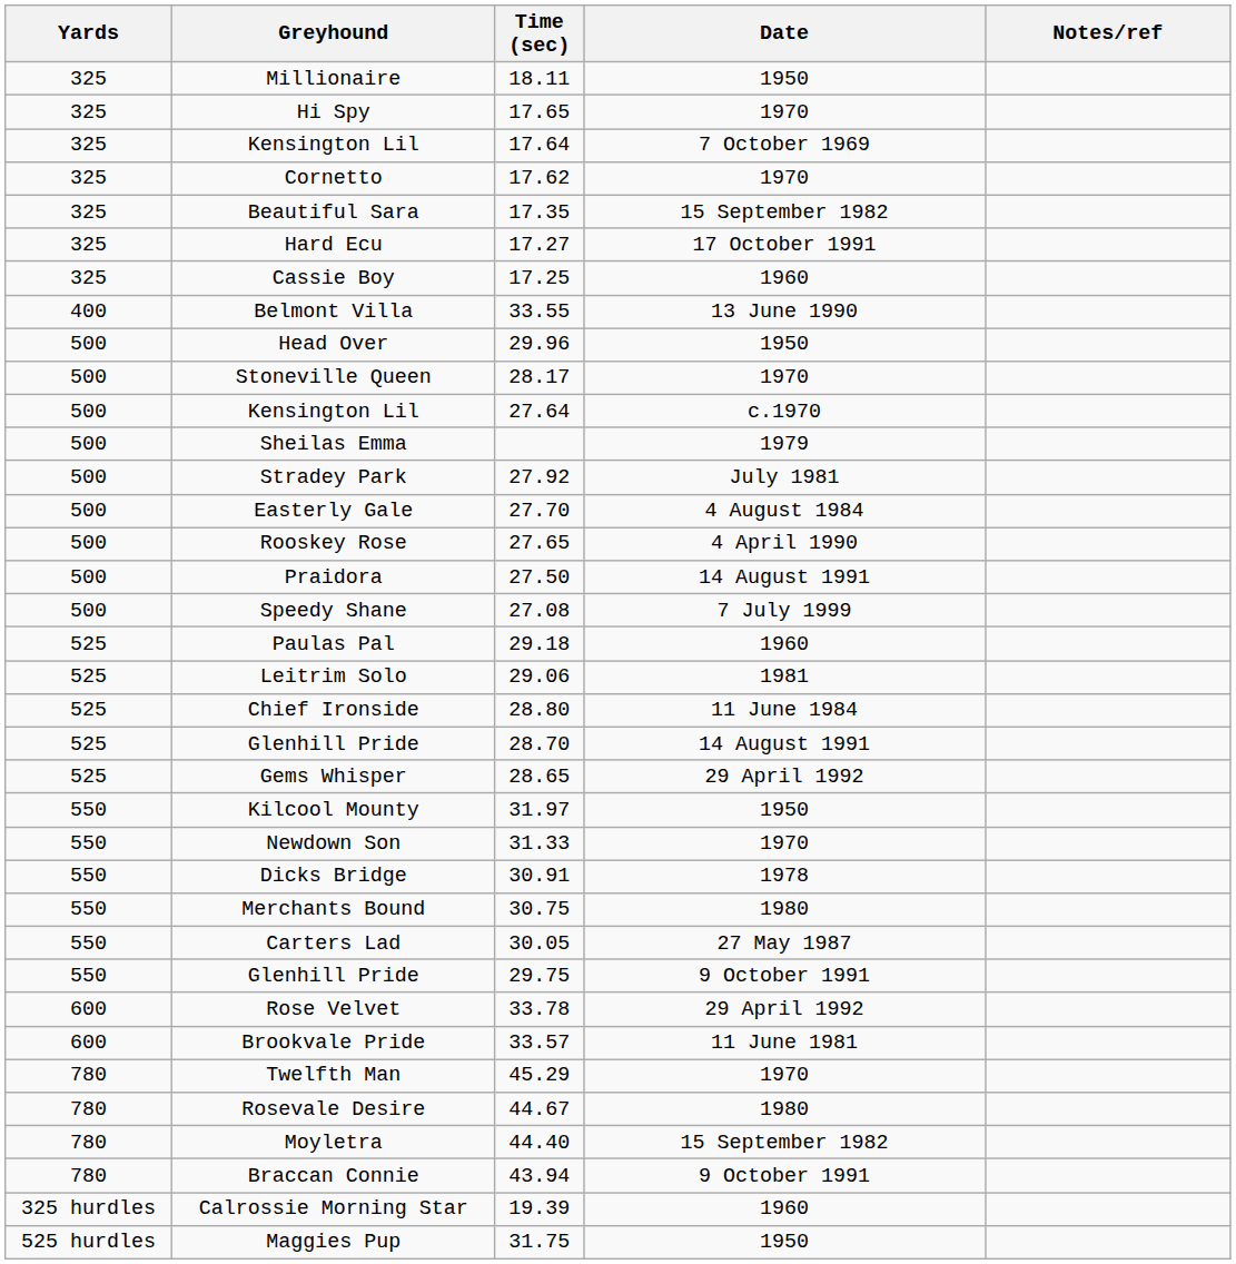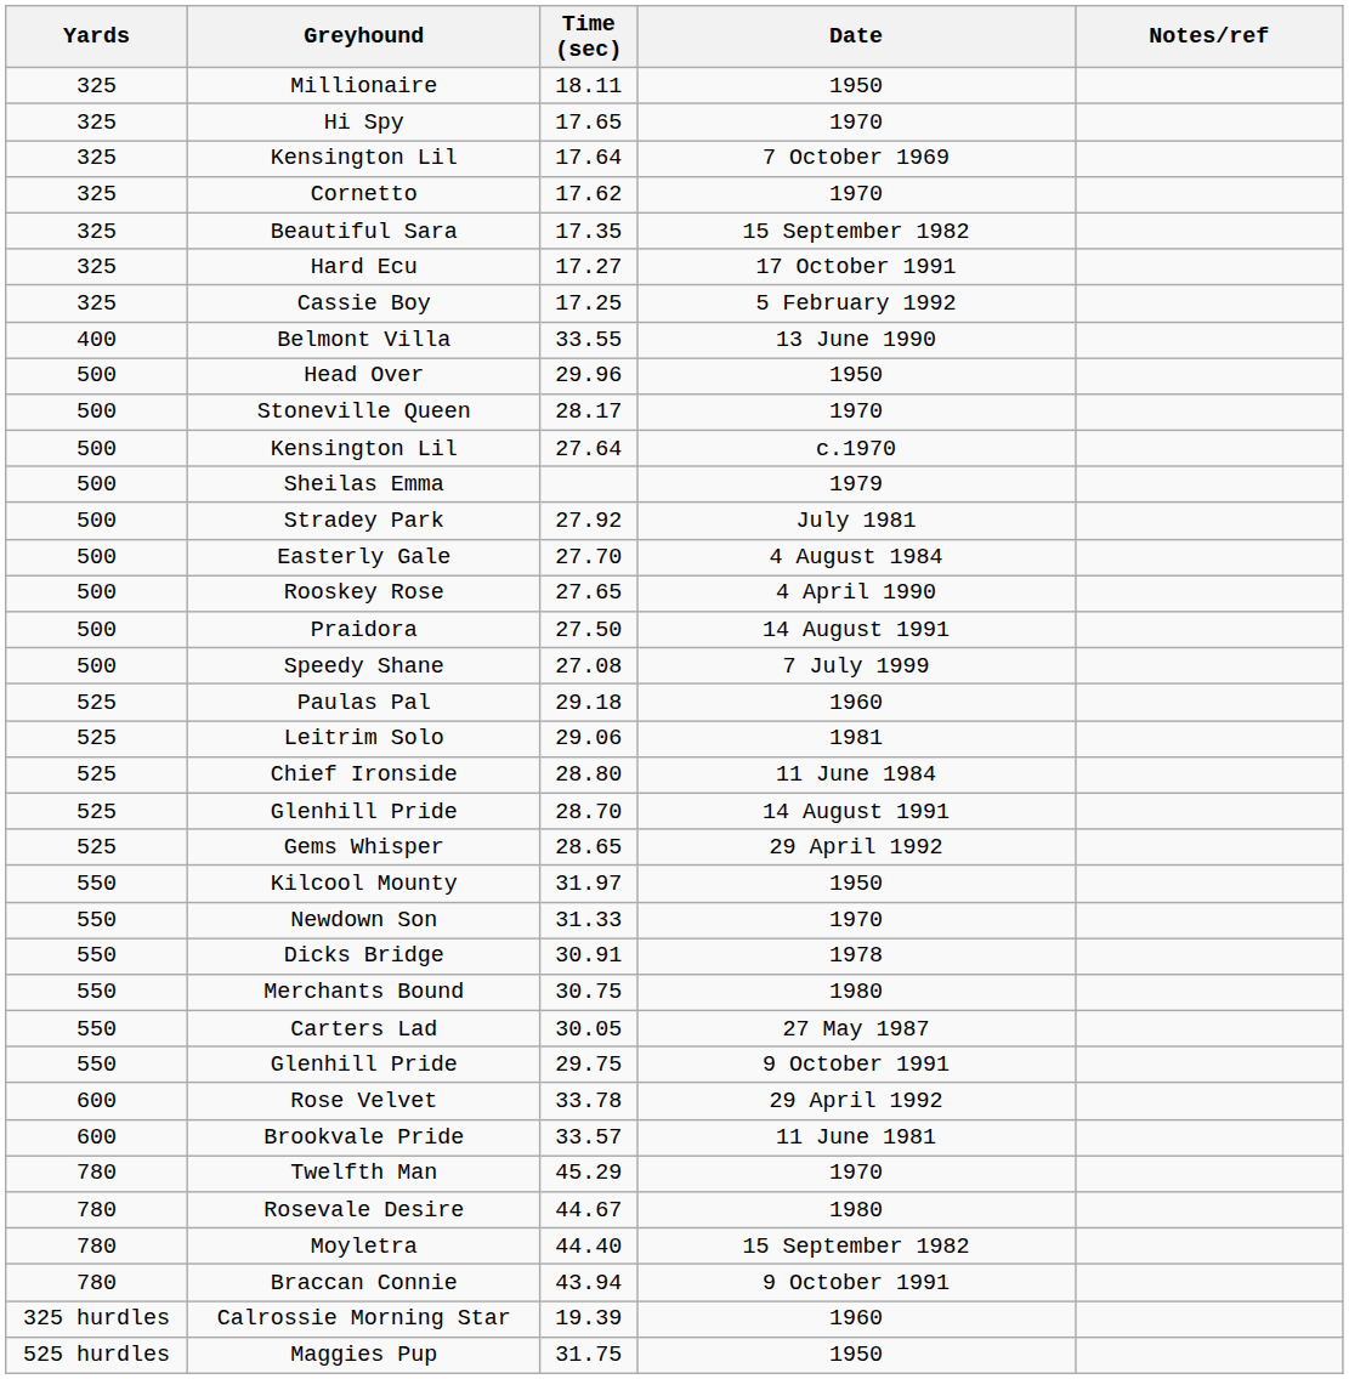Cassie Boy | Date: 1960 -> 5 February 1992
